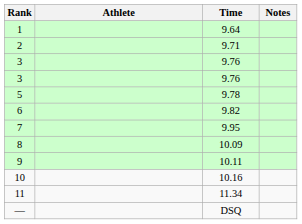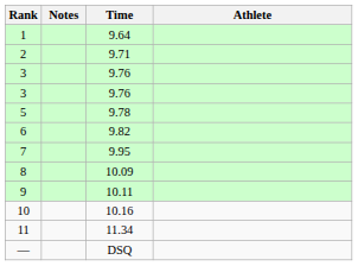columns swapped: Athlete <-> Notes
